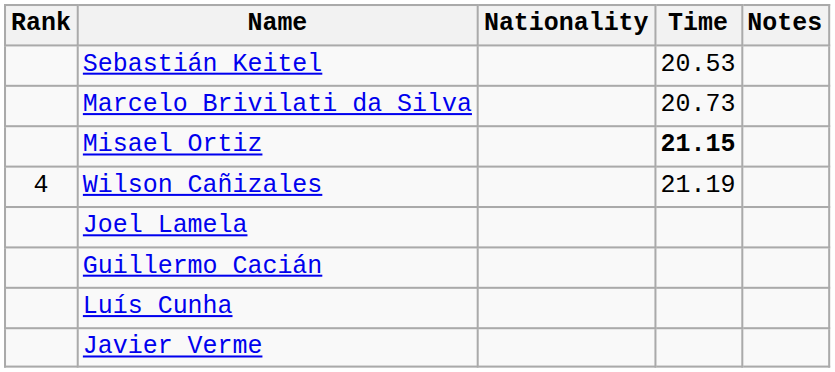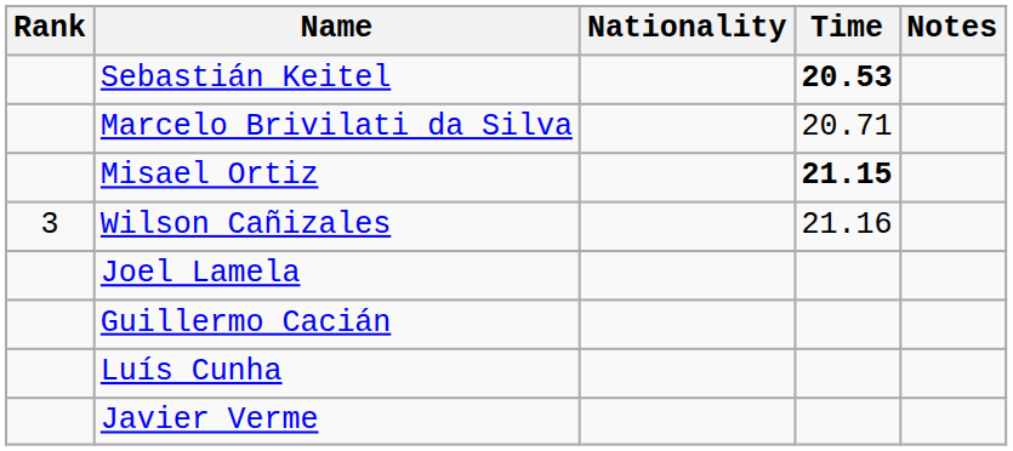Sebastián Keitel | Time: normal -> bold
Marcelo Brivilati da Silva | Time: 20.73 -> 20.71
Wilson Cañizales | Rank: 4 -> 3
Wilson Cañizales | Time: 21.19 -> 21.16
